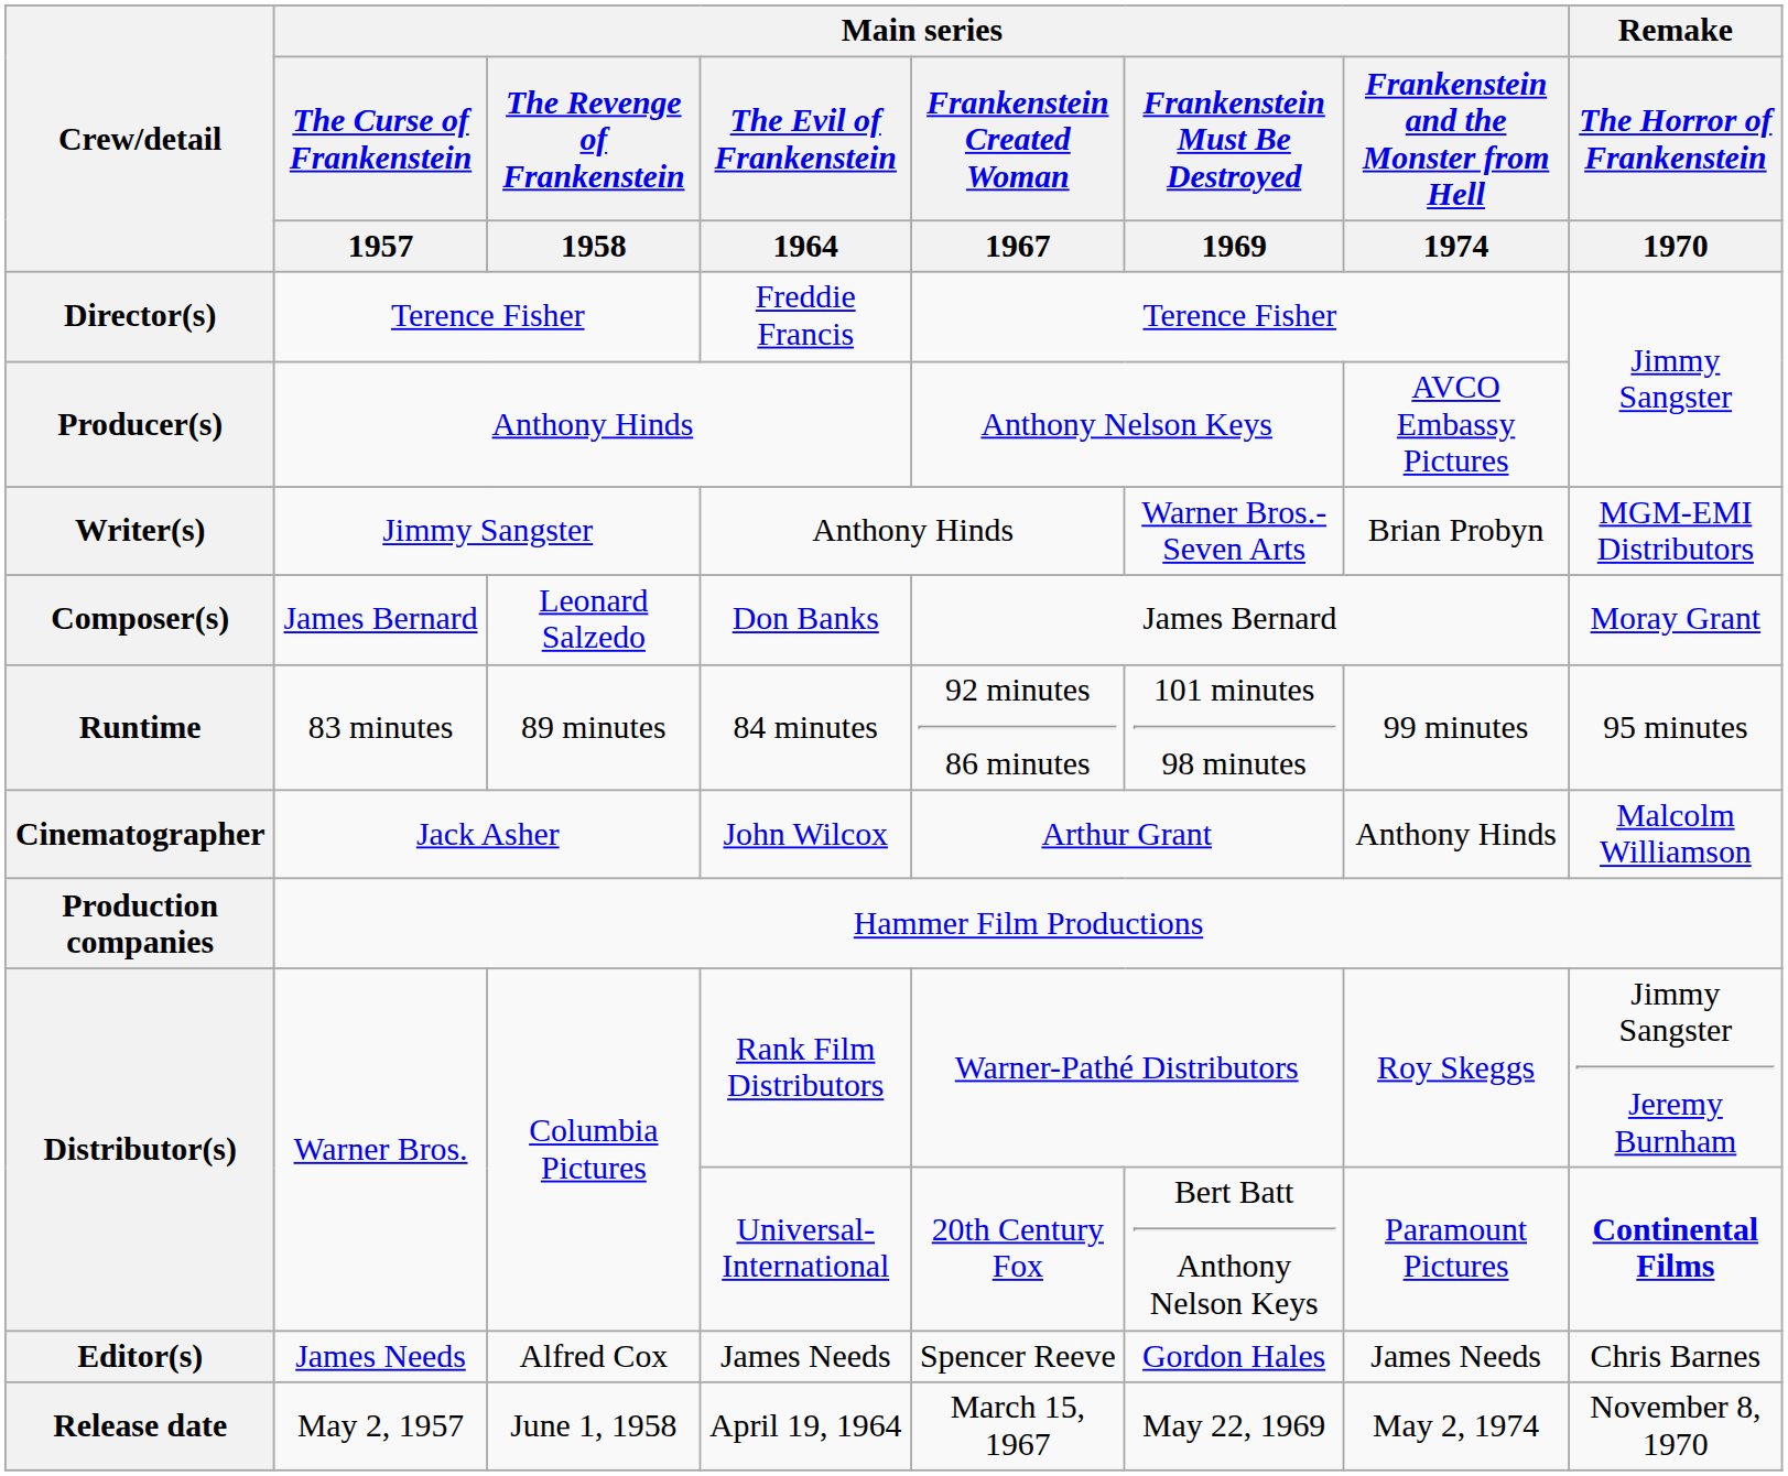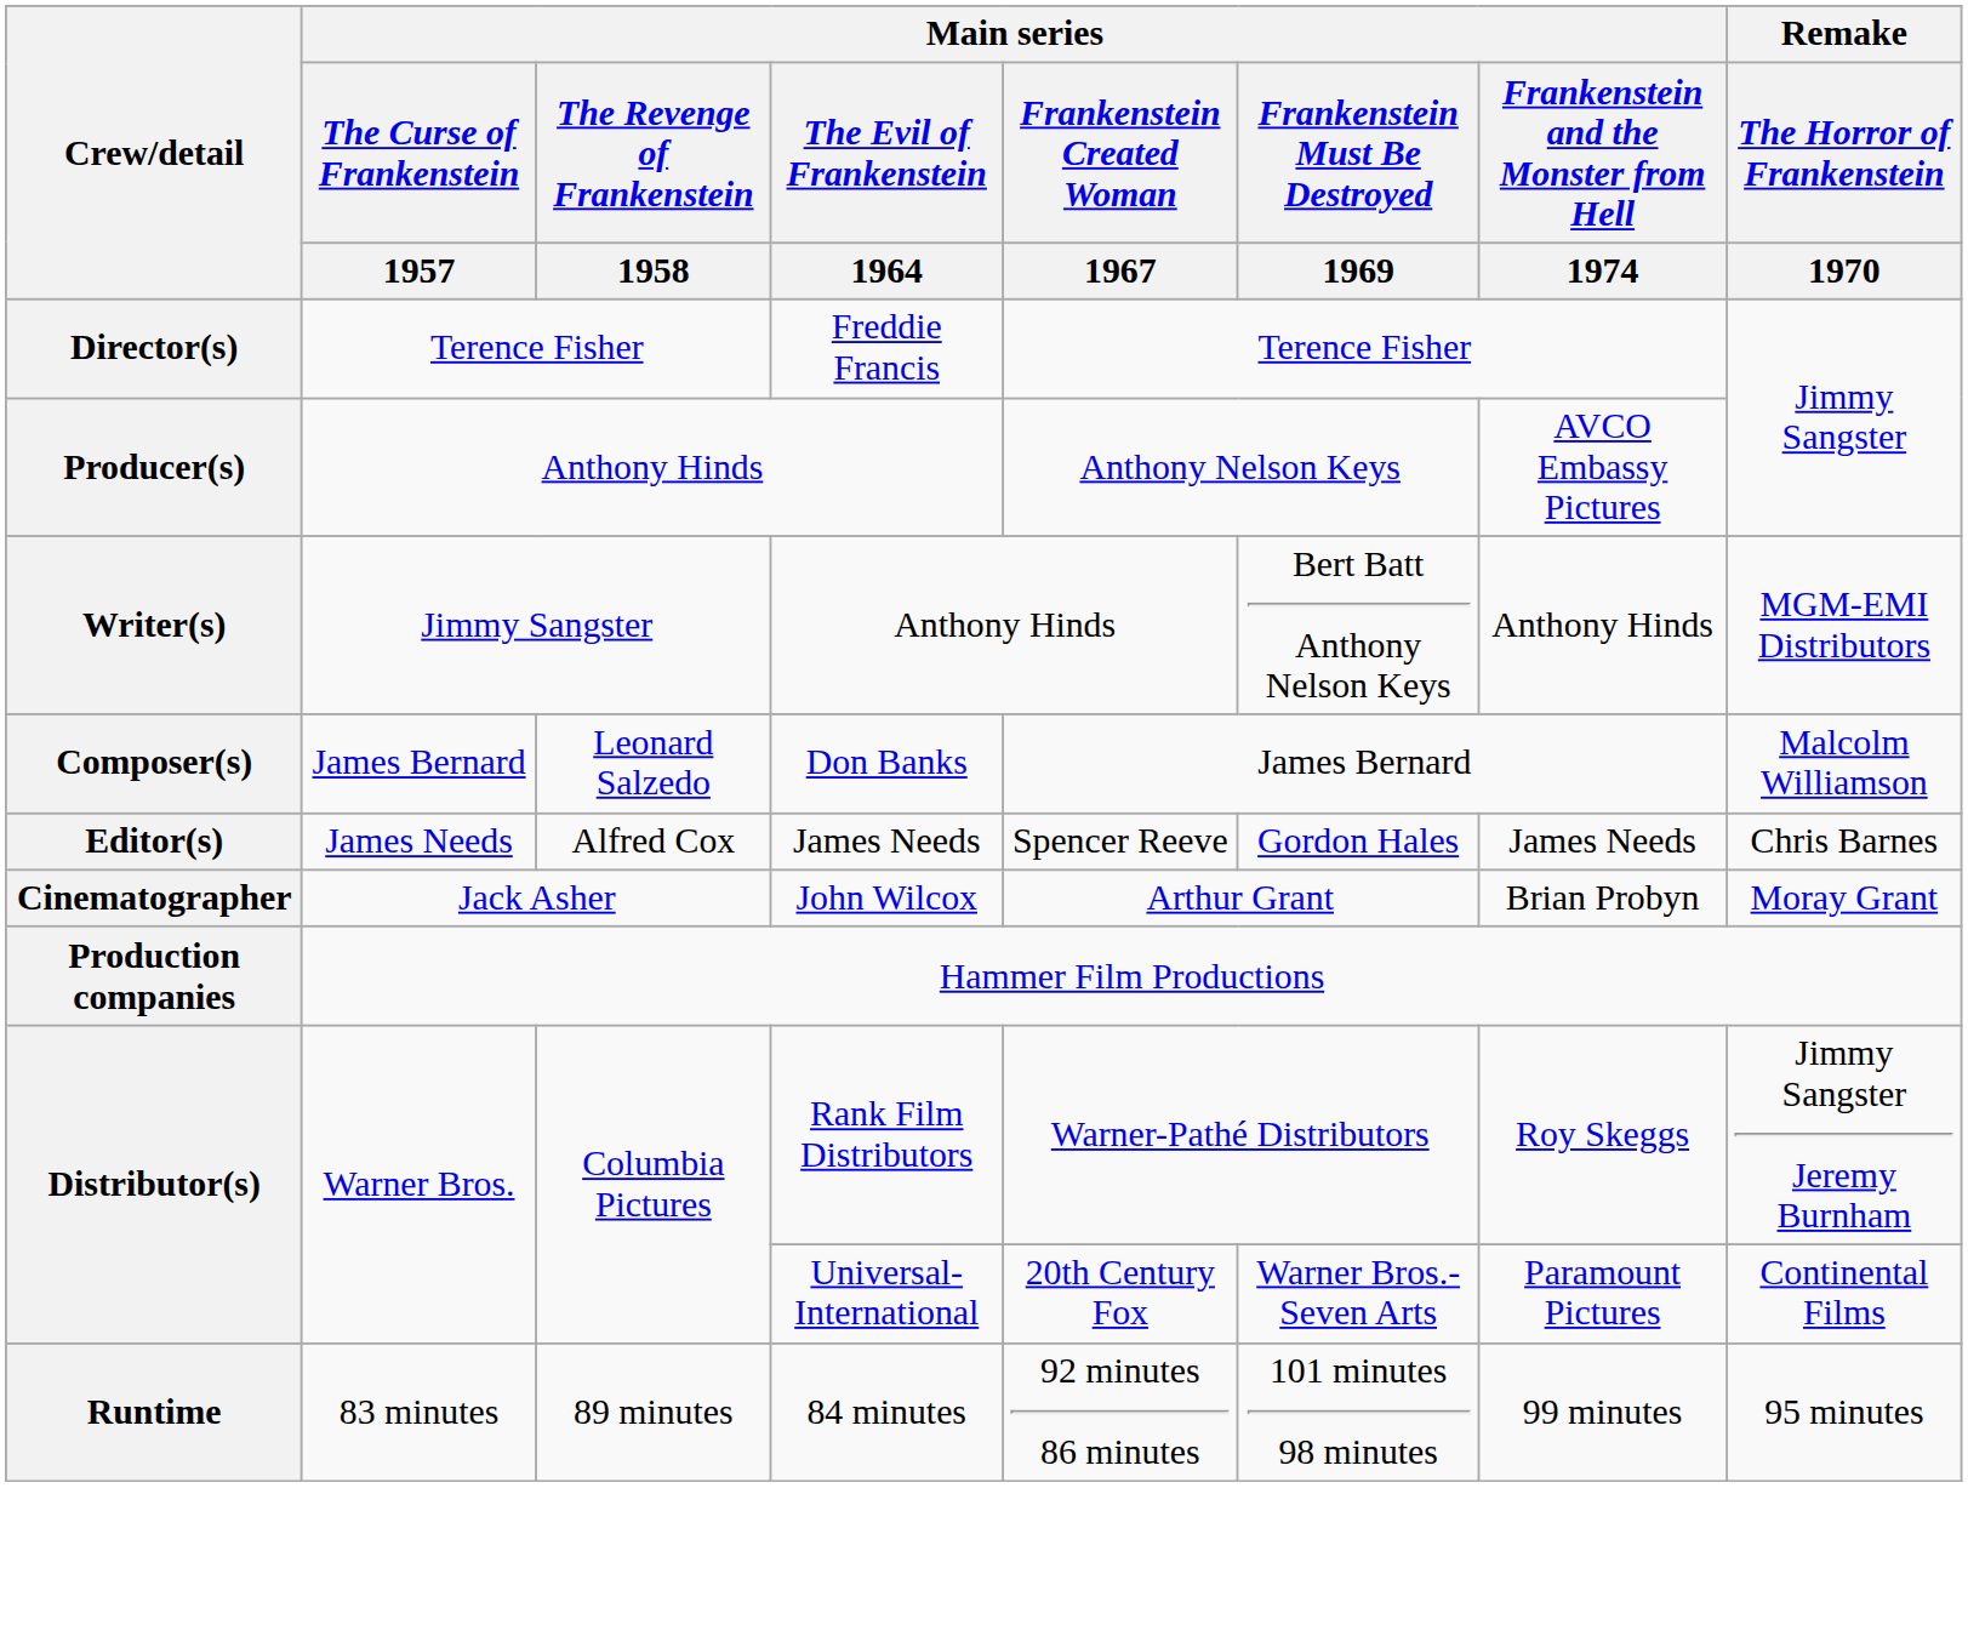Writer(s) | Main series / Frankenstein Must Be Destroyed / 1969: Warner Bros.-Seven Arts -> Bert Batt Anthony Nelson Keys
Writer(s) | Main series / Frankenstein and the Monster from Hell / 1974: Brian Probyn -> Anthony Hinds
Composer(s) | Remake / The Horror of Frankenstein / 1970: Moray Grant -> Malcolm Williamson
rows swapped: Editor(s) <-> Runtime
Cinematographer | Main series / Frankenstein and the Monster from Hell / 1974: Anthony Hinds -> Brian Probyn
Cinematographer | Remake / The Horror of Frankenstein / 1970: Malcolm Williamson -> Moray Grant
Distributor(s) / Universal-International | Main series / Frankenstein Must Be Destroyed / 1969: Bert Batt Anthony Nelson Keys -> Warner Bros.-Seven Arts
Distributor(s) / Universal-International | Remake / The Horror of Frankenstein / 1970: bold -> normal
- row: Release date | May 2, 1957 | June 1, 1958 | April 19, 1964 | March 15, 1967 | May 22, 1969 | May 2, 1974 | November 8, 1970
